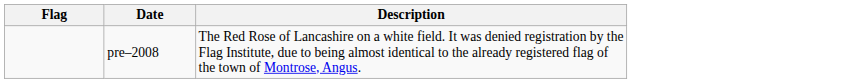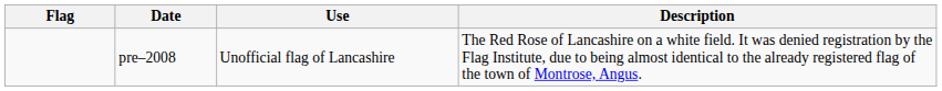+ column: Use | Unofficial flag of Lancashire
